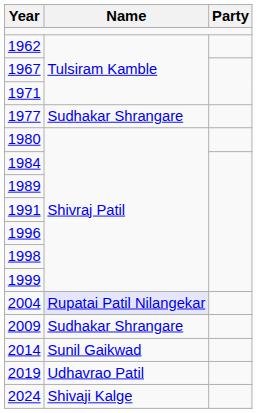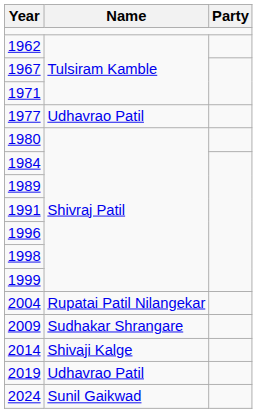1977 | Name: Sudhakar Shrangare -> Udhavrao Patil
2004 | Name: lavender background -> no background
2014 | Name: Sunil Gaikwad -> Shivaji Kalge
2024 | Name: Shivaji Kalge -> Sunil Gaikwad
